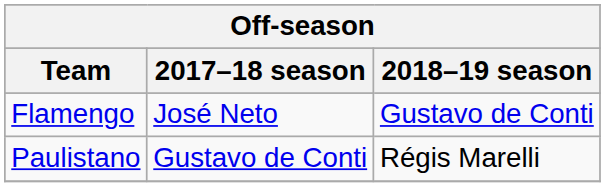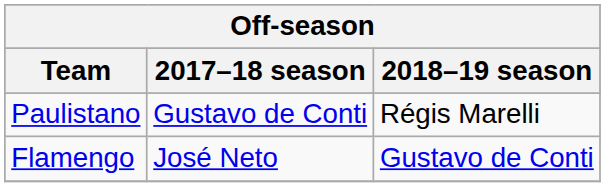rows swapped: Flamengo <-> Paulistano
